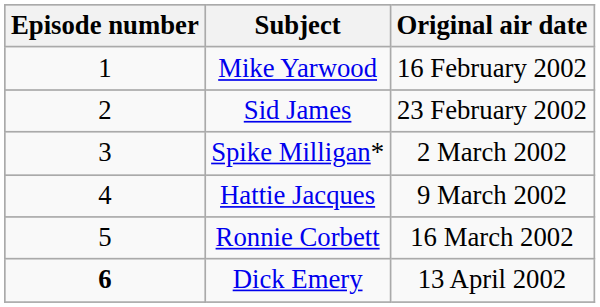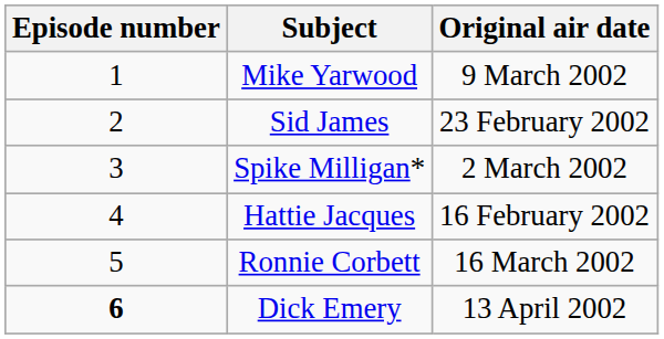Mike Yarwood | Original air date: 16 February 2002 -> 9 March 2002
Hattie Jacques | Original air date: 9 March 2002 -> 16 February 2002
